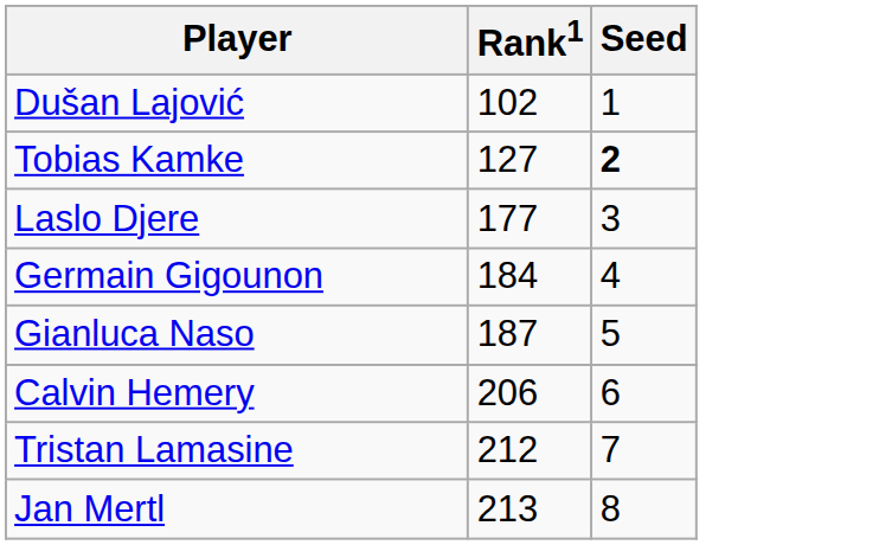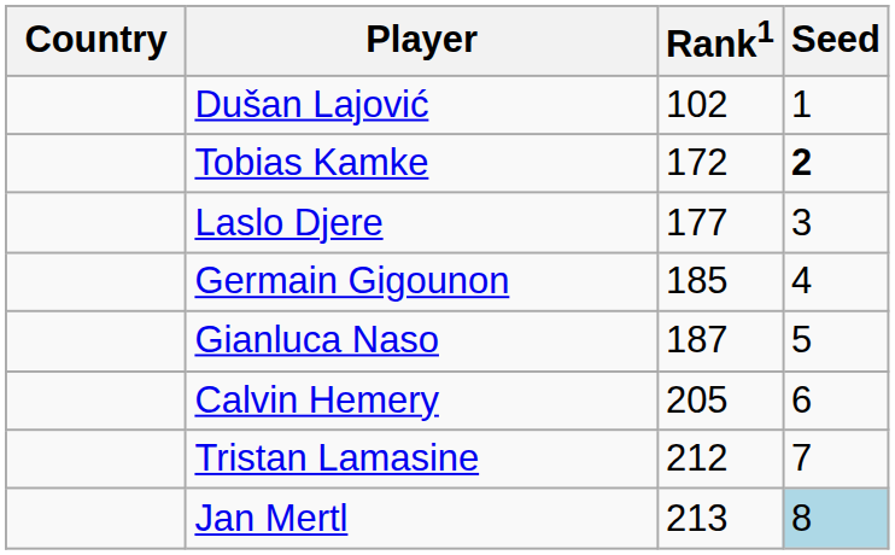+ column: Country
Tobias Kamke | Rank1: 127 -> 172
Germain Gigounon | Rank1: 184 -> 185
Calvin Hemery | Rank1: 206 -> 205
Jan Mertl | Seed: no background -> lightblue background
